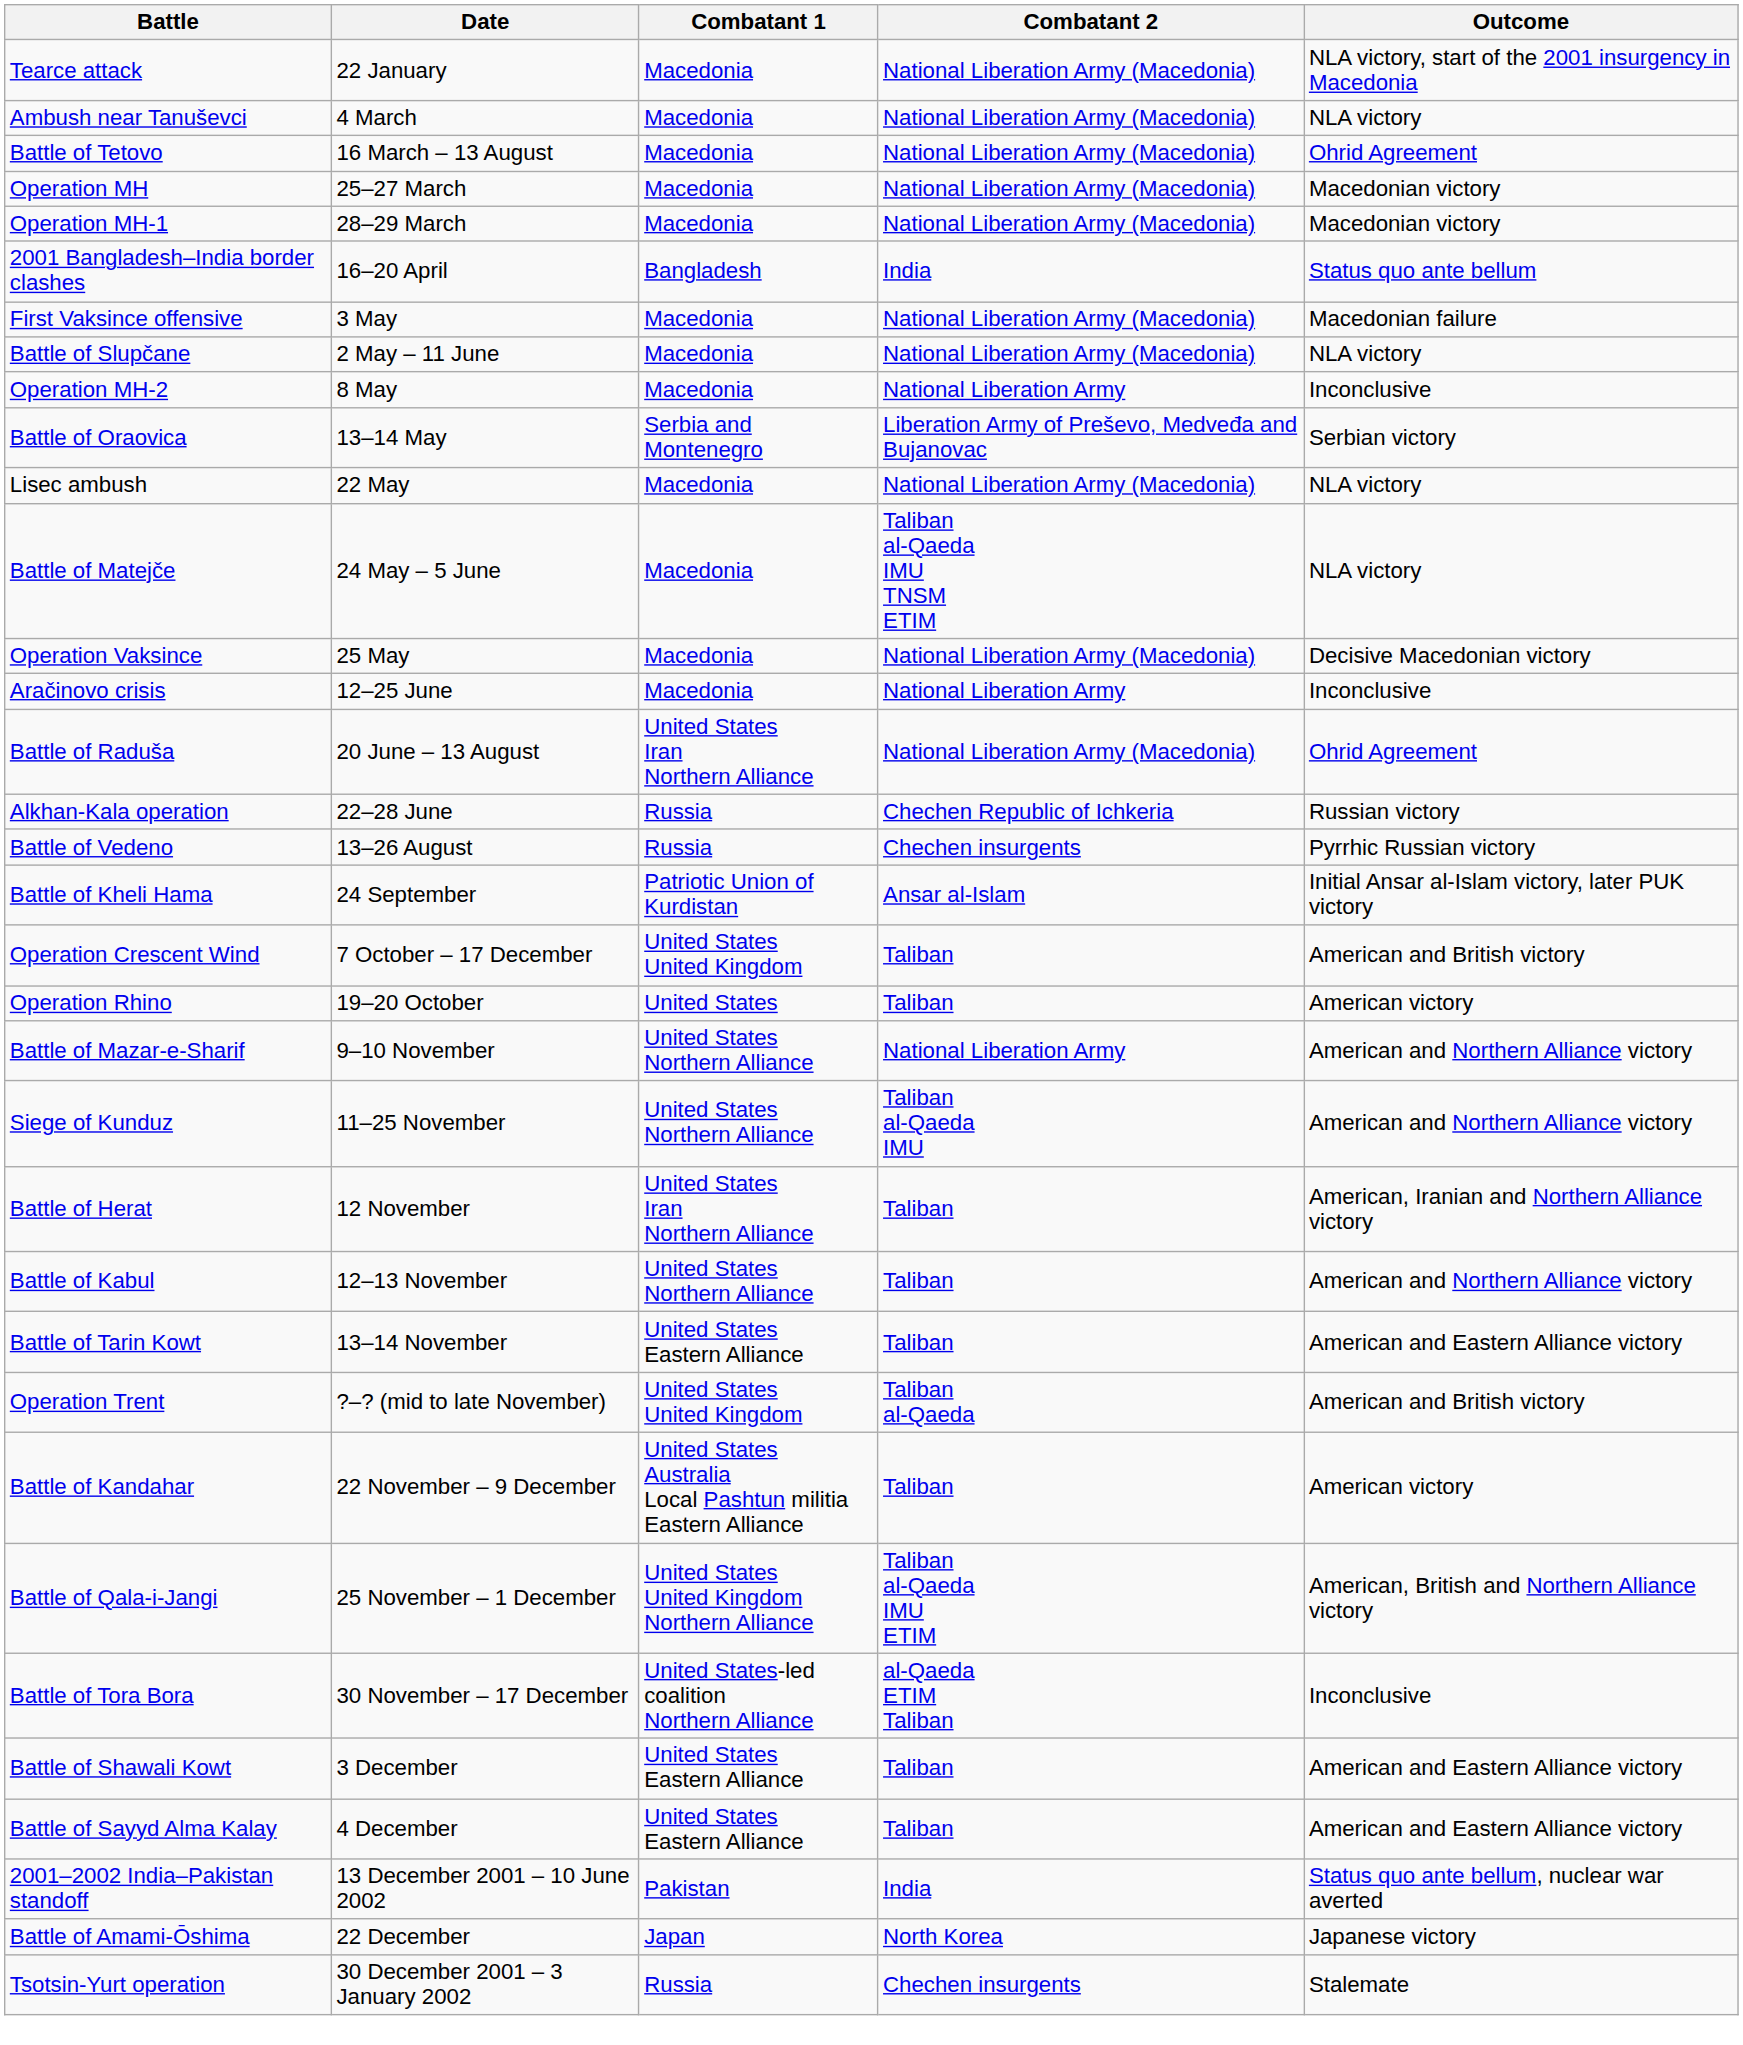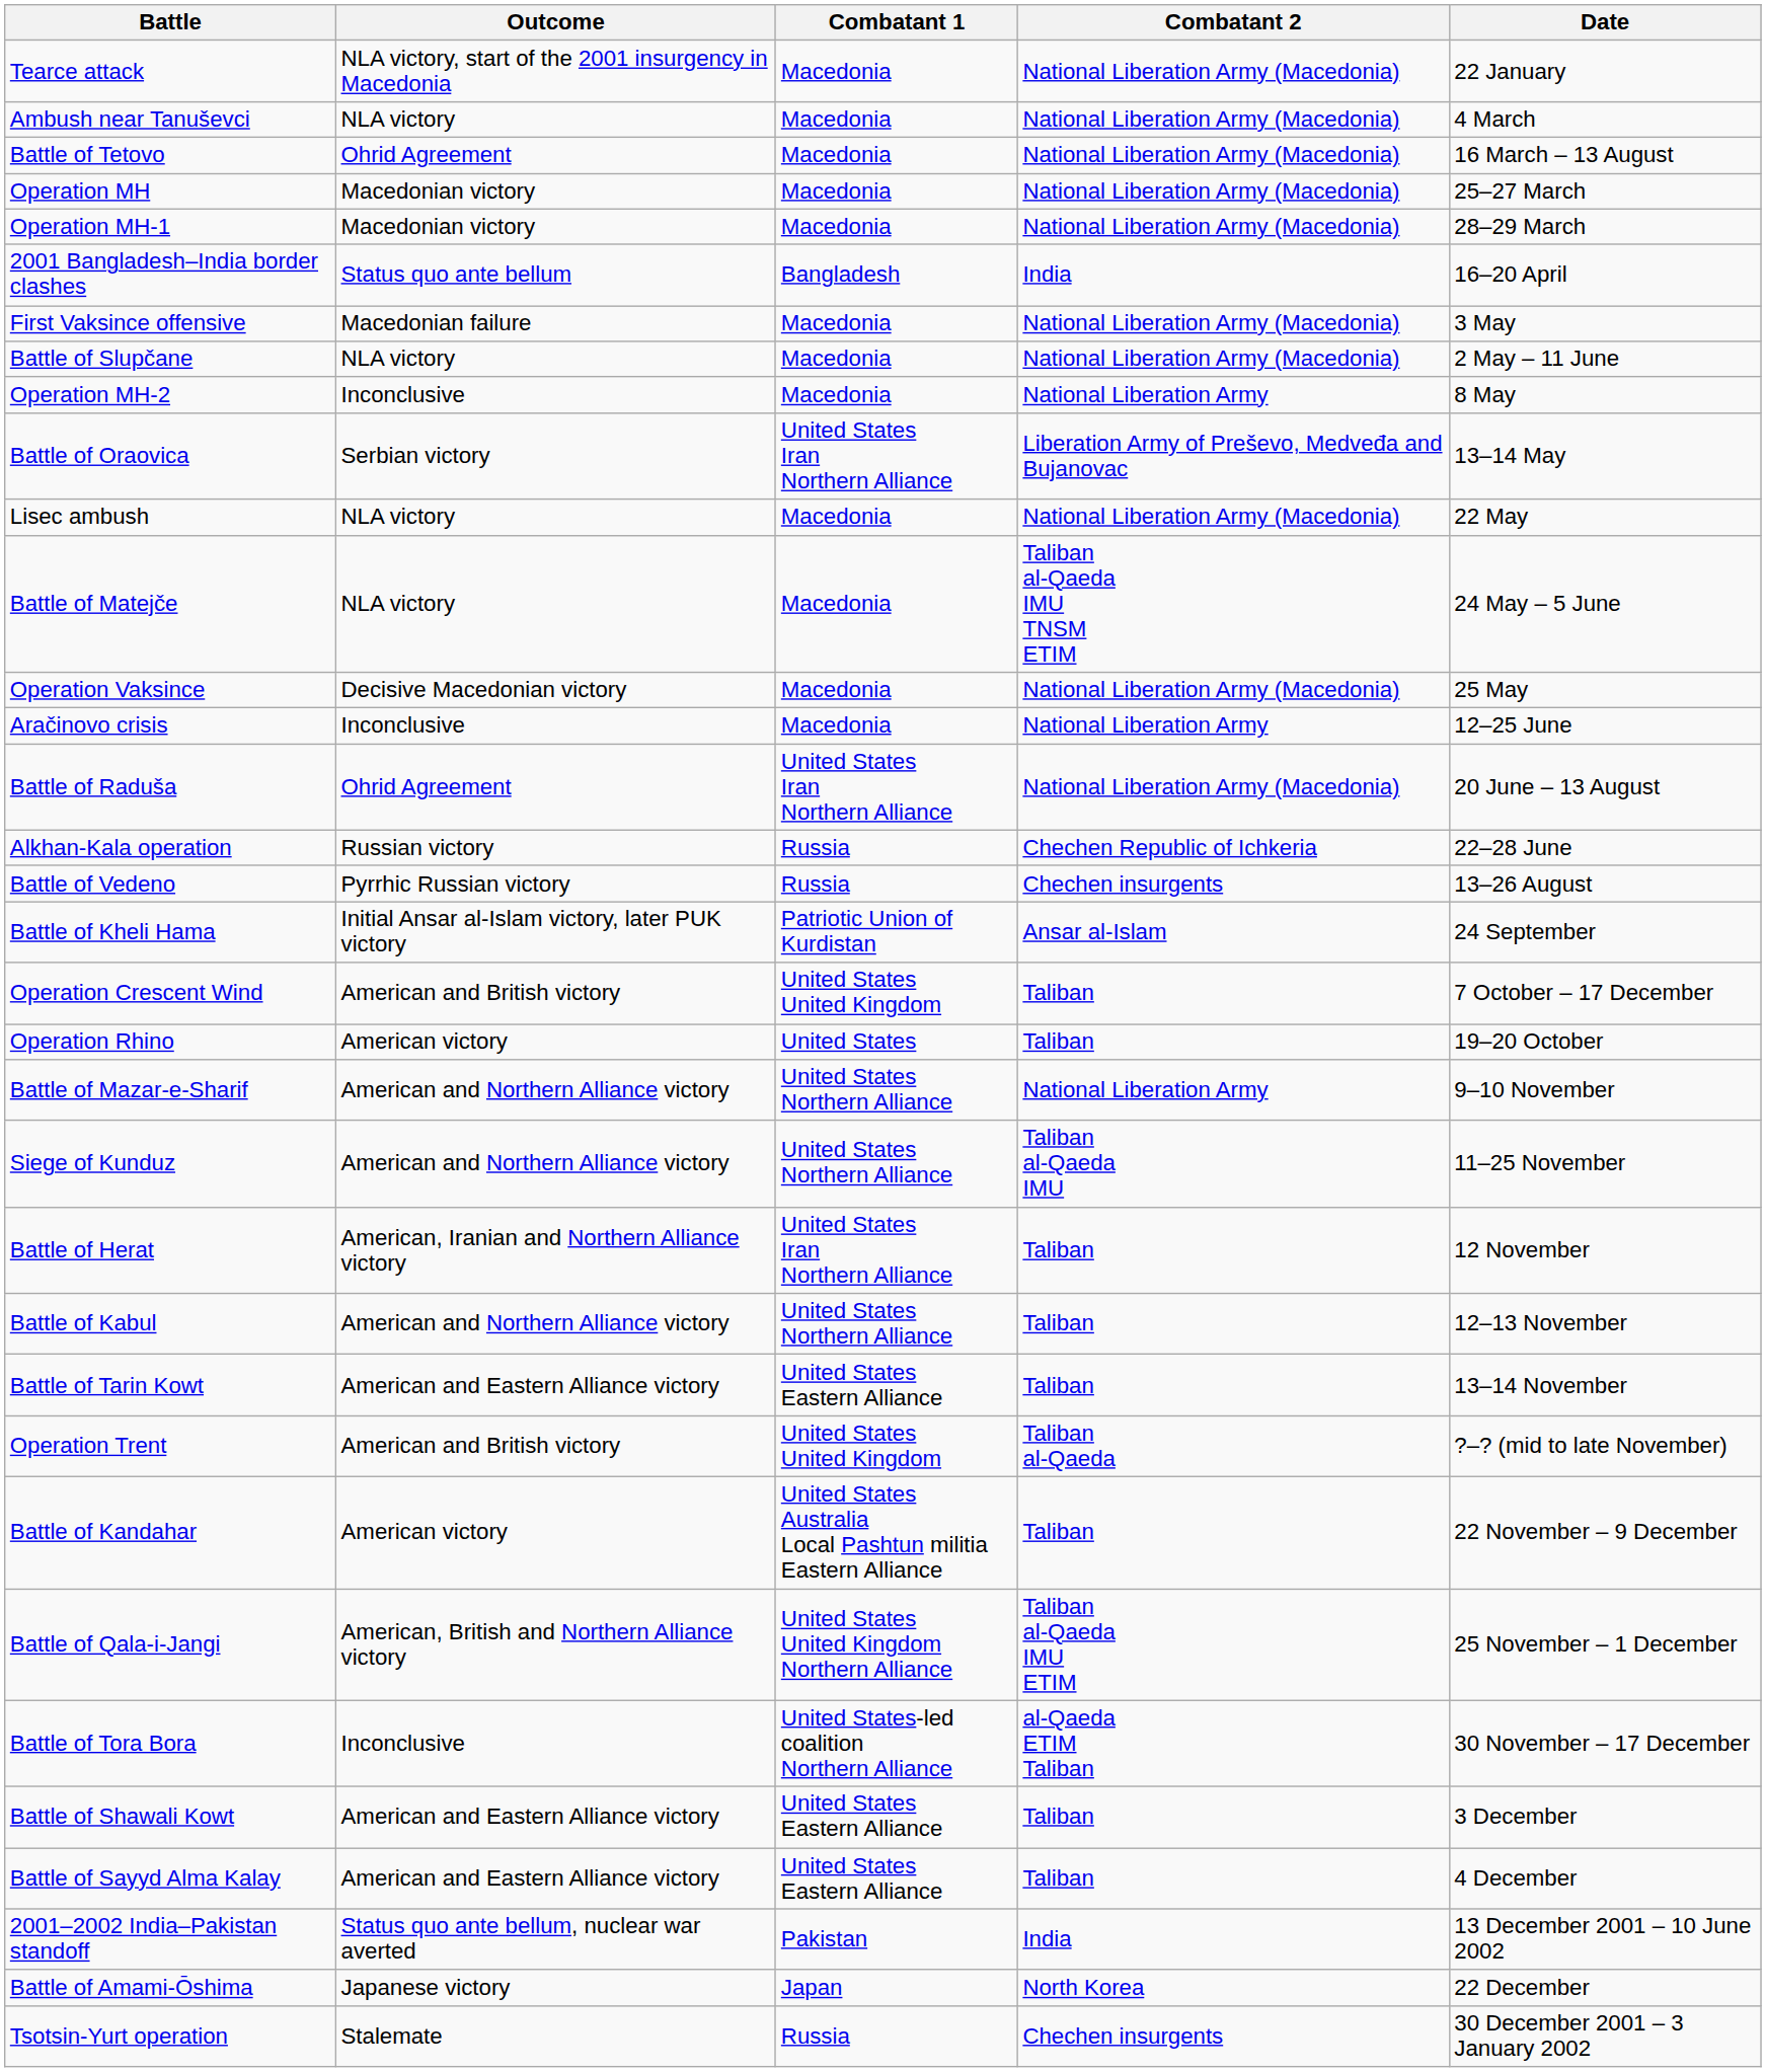columns swapped: Date <-> Outcome
Battle of Oraovica | Combatant 1: Serbia and Montenegro -> United States Iran Northern Alliance
